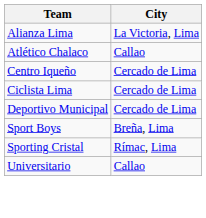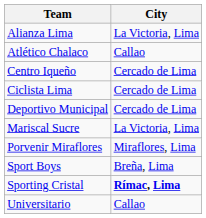+ row: Mariscal Sucre | La Victoria, Lima
+ row: Porvenir Miraflores | Miraflores, Lima
Sporting Cristal | City: normal -> bold
